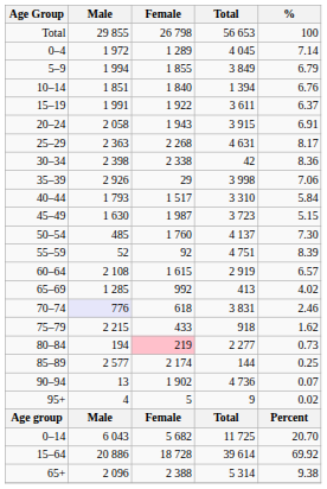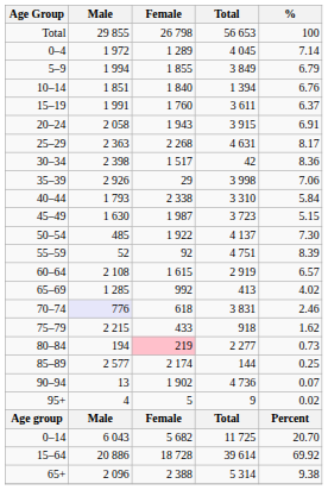15–19 | Female: 1 922 -> 1 760
30–34 | Female: 2 338 -> 1 517
40–44 | Female: 1 517 -> 2 338
50–54 | Female: 1 760 -> 1 922
